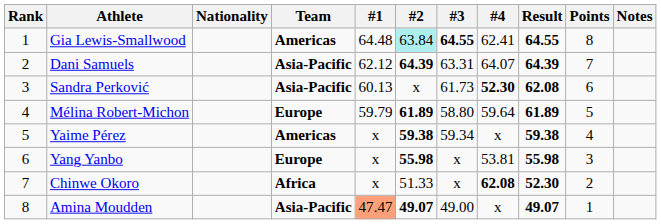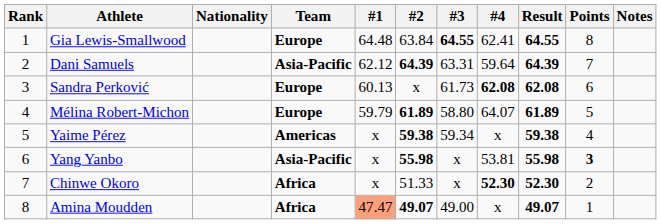Gia Lewis-Smallwood | Team: Americas -> Europe
Gia Lewis-Smallwood | #2: paleturquoise background -> no background
Dani Samuels | #4: 64.07 -> 59.64
Sandra Perković | Team: Asia-Pacific -> Europe
Sandra Perković | #4: 52.30 -> 62.08
Mélina Robert-Michon | #4: 59.64 -> 64.07
Yang Yanbo | Team: Europe -> Asia-Pacific
Yang Yanbo | Points: normal -> bold
Chinwe Okoro | #4: 62.08 -> 52.30
Amina Moudden | Team: Asia-Pacific -> Africa
